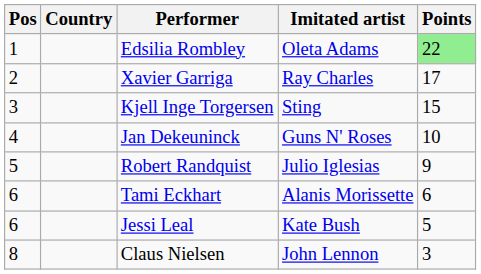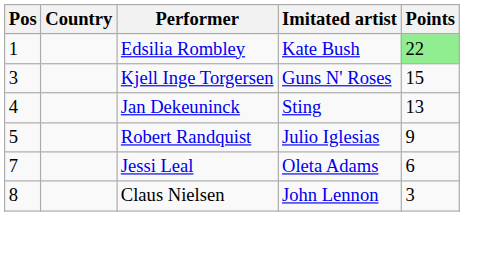Edsilia Rombley | Imitated artist: Oleta Adams -> Kate Bush
- row: 2 | Xavier Garriga | Ray Charles | 17
Kjell Inge Torgersen | Imitated artist: Sting -> Guns N' Roses
Jan Dekeuninck | Imitated artist: Guns N' Roses -> Sting
Jan Dekeuninck | Points: 10 -> 13
- row: 6 | Tami Eckhart | Alanis Morissette | 6
Jessi Leal | Pos: 6 -> 7
Jessi Leal | Imitated artist: Kate Bush -> Oleta Adams
Jessi Leal | Points: 5 -> 6
